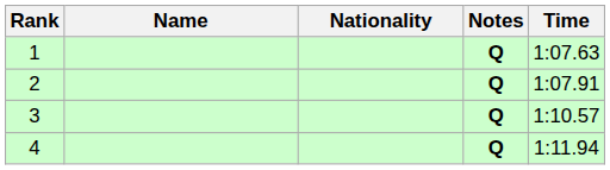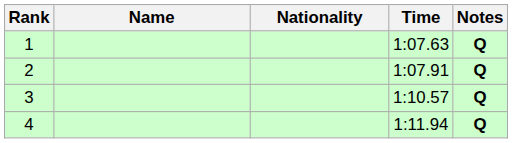columns swapped: Time <-> Notes
